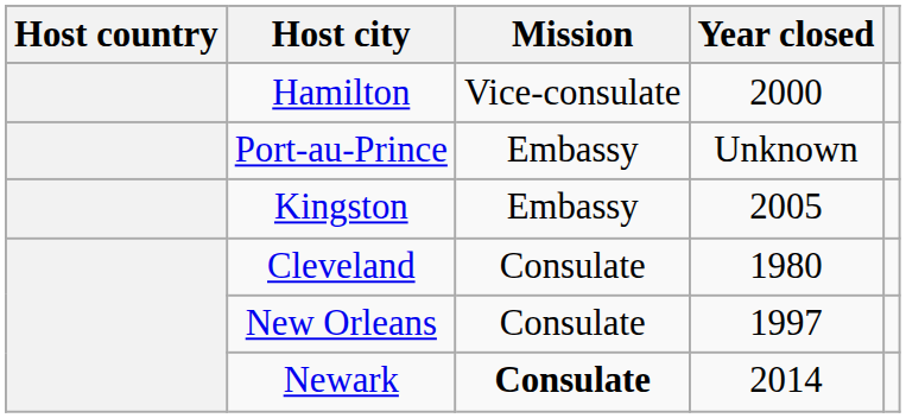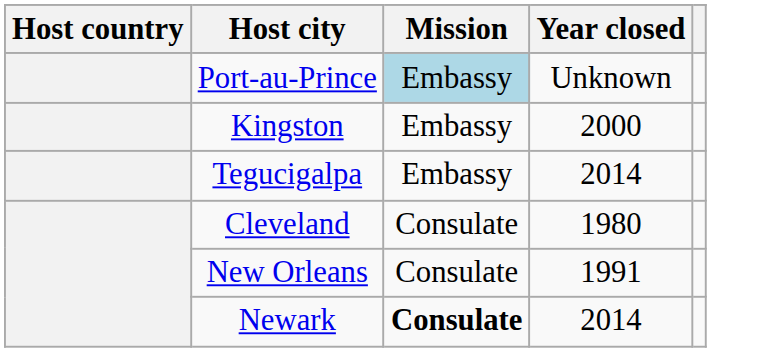- row: Hamilton | Vice-consulate | 2000
Port-au-Prince | Mission: no background -> lightblue background
Kingston | Year closed: 2005 -> 2000
+ row: Tegucigalpa | Embassy | 2014
New Orleans | Year closed: 1997 -> 1991
